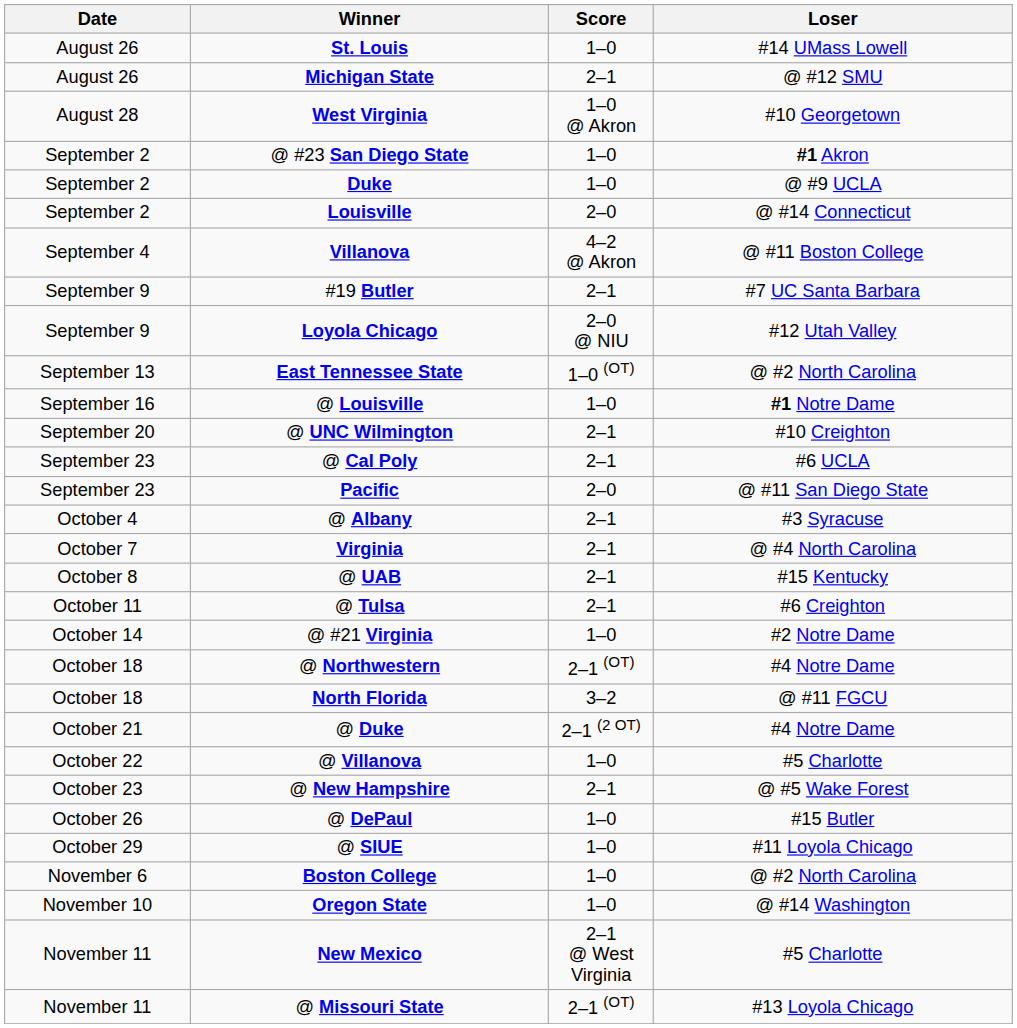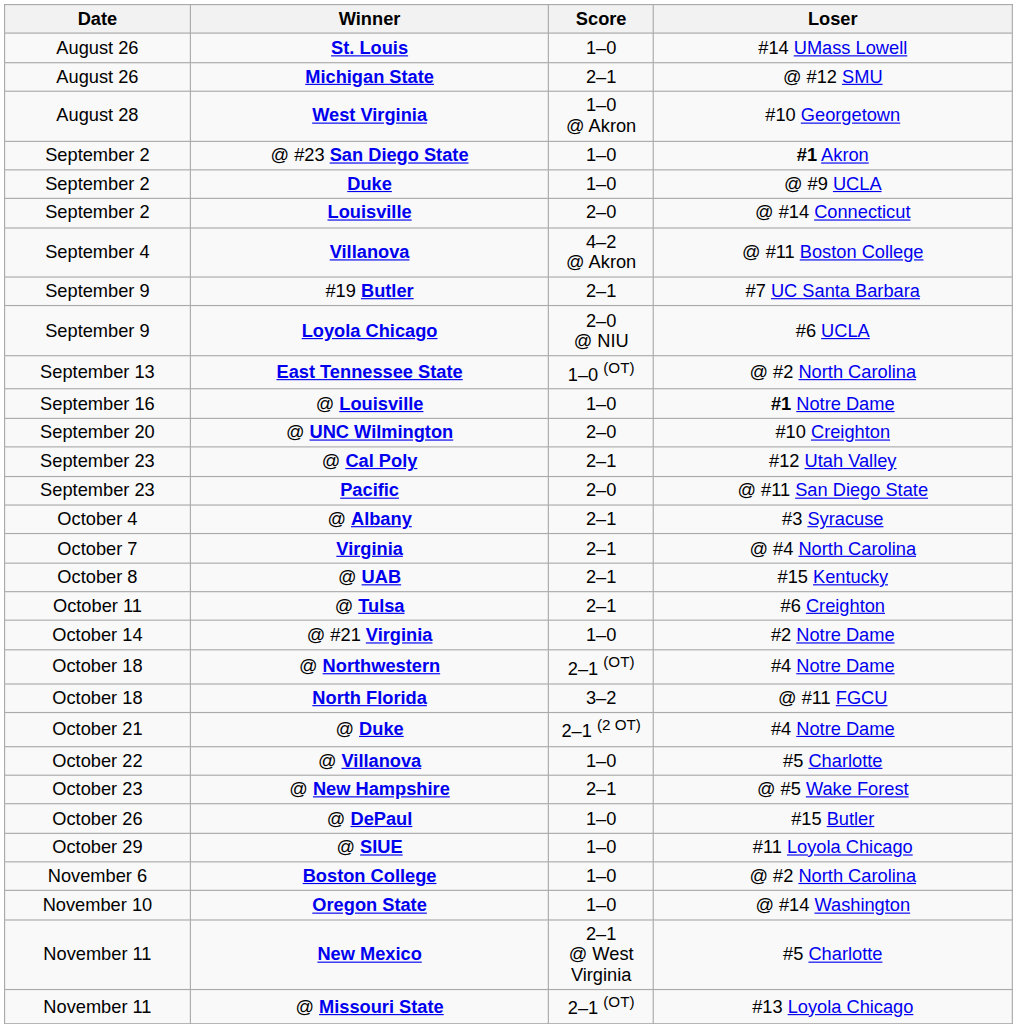Loyola Chicago | Loser: #12 Utah Valley -> #6 UCLA
@ UNC Wilmington | Score: 2–1 -> 2–0
@ Cal Poly | Loser: #6 UCLA -> #12 Utah Valley
